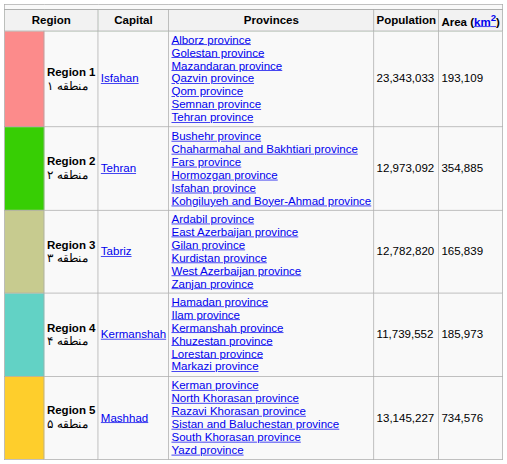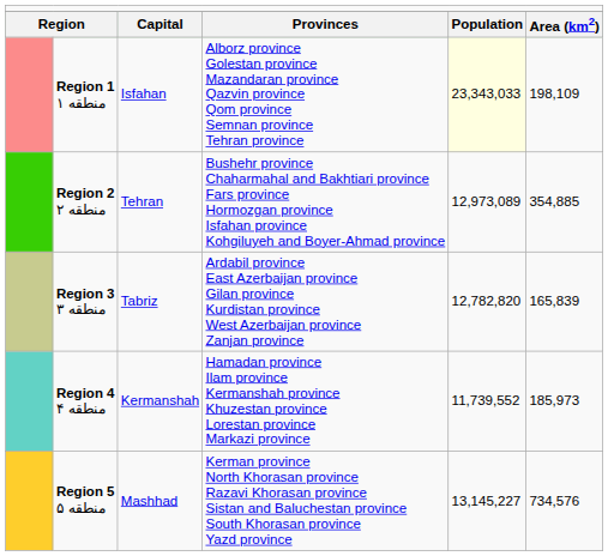Region 1 ۱ منطقه | column 5: no background -> lightyellow background
Region 1 ۱ منطقه | column 6: 193,109 -> 198,109
Region 2 ۲ منطقه | column 5: 12,973,092 -> 12,973,089
